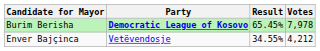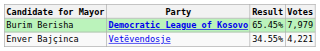Burim Berisha | Votes: 7,978 -> 7,979
Enver Bajçinca | Votes: 4,212 -> 4,221
